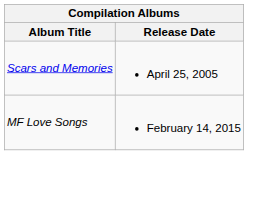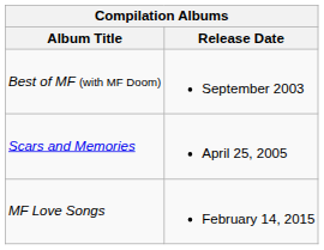+ row: Best of MF (with MF Doom) | September 2003
